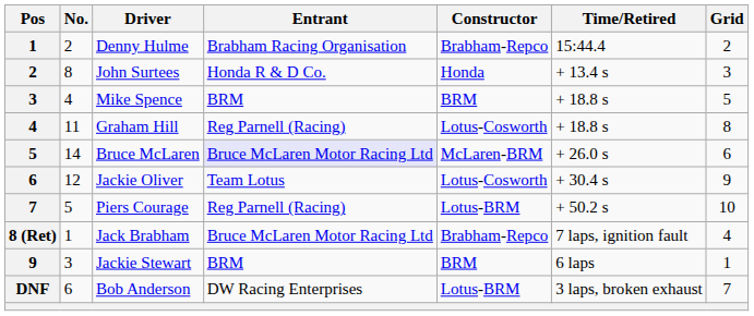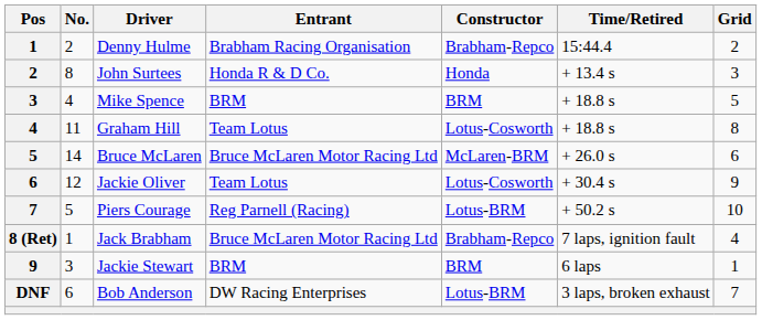Graham Hill | Entrant: Reg Parnell (Racing) -> Team Lotus
Bruce McLaren | Entrant: lavender background -> no background
